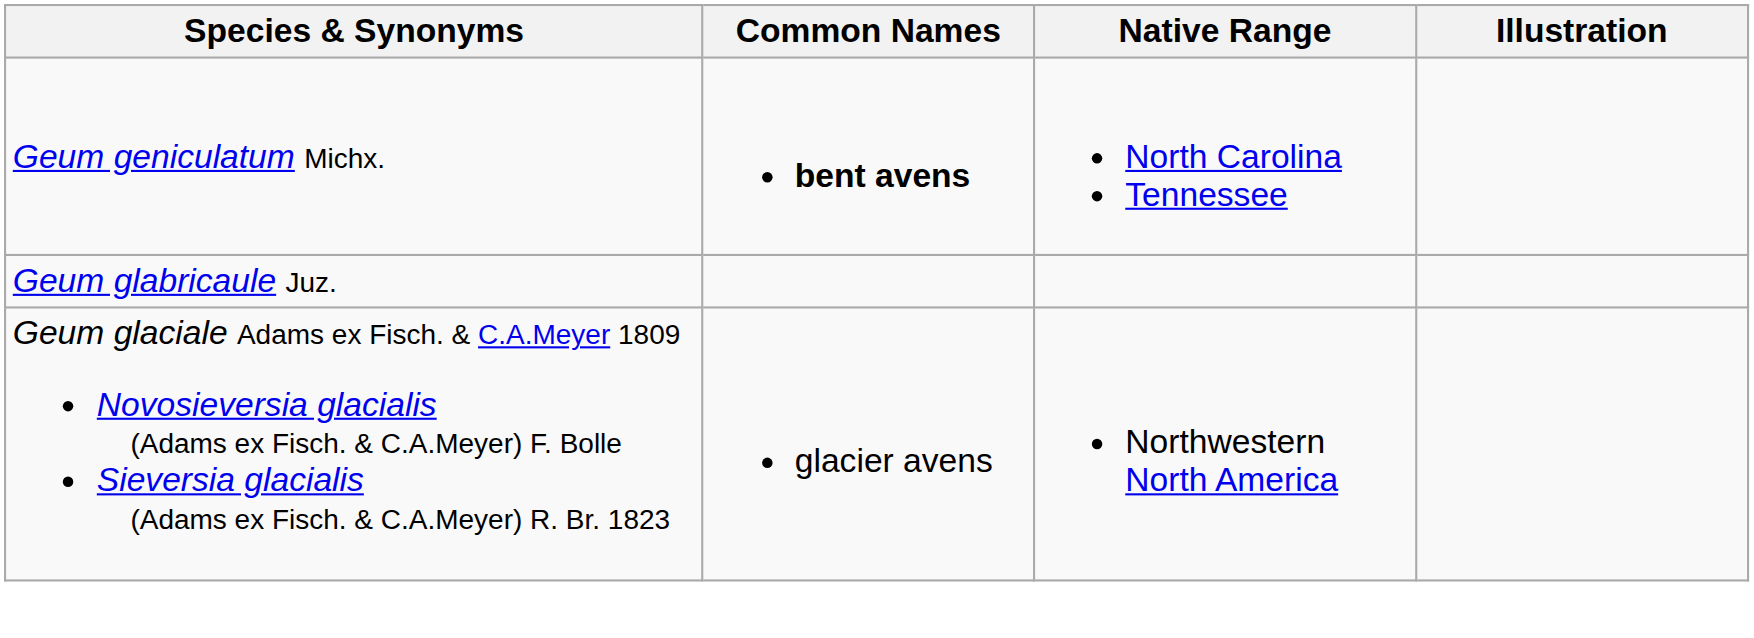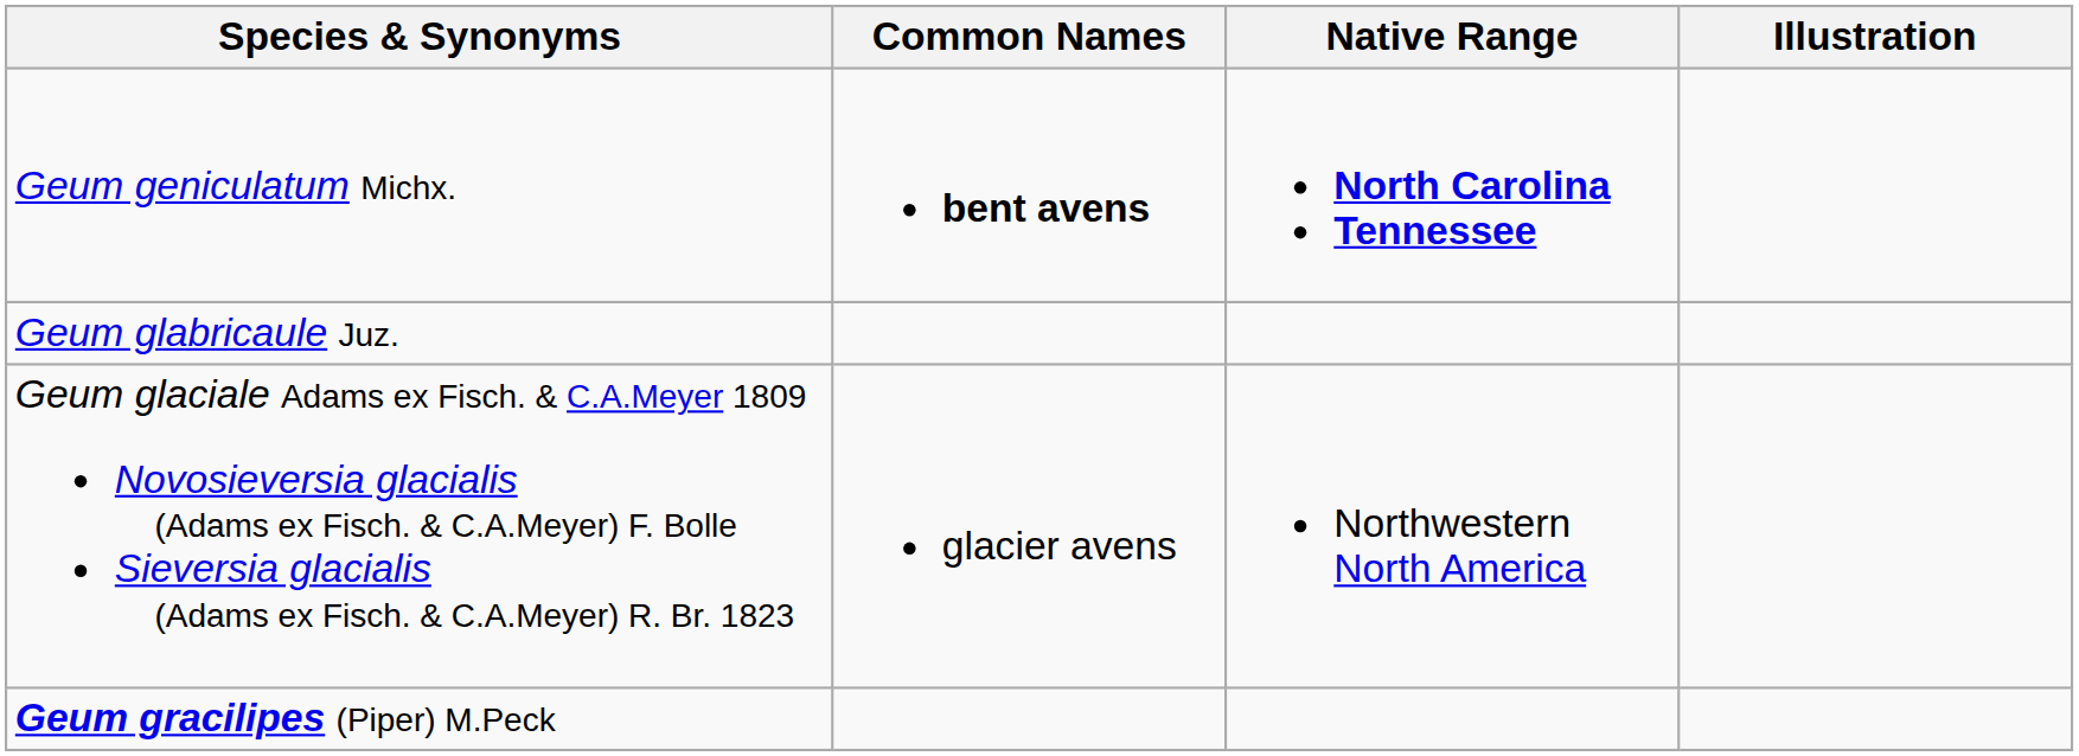Geum geniculatum Michx. | Native Range: normal -> bold
+ row: Geum gracilipes (Piper) M.Peck
